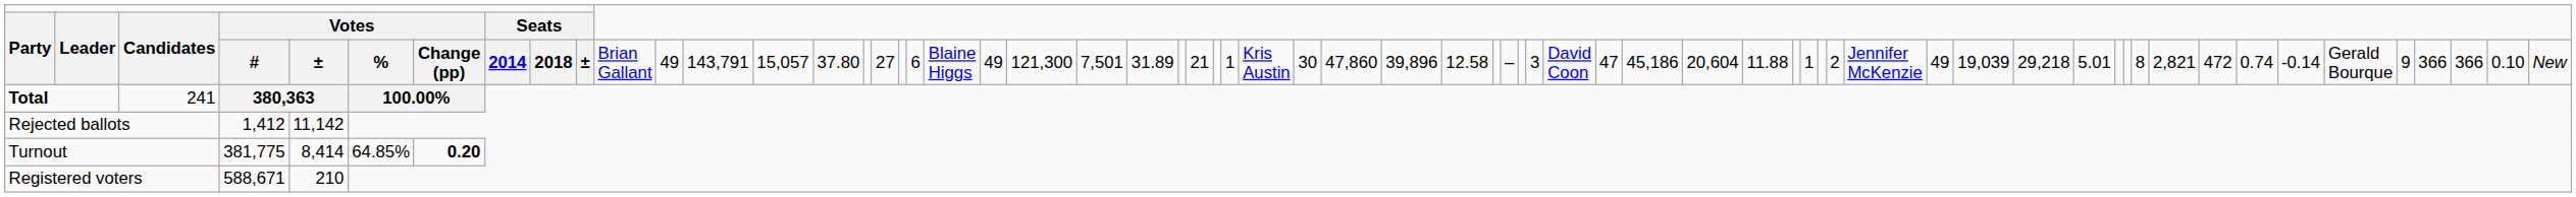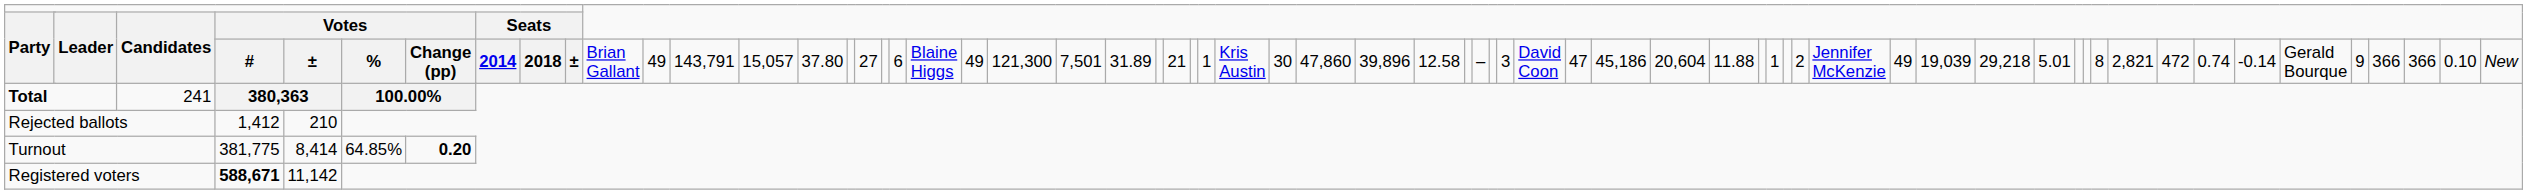Rejected ballots | column 6: 11,142 -> 210
Registered voters | column 5: normal -> bold
Registered voters | column 6: 210 -> 11,142
